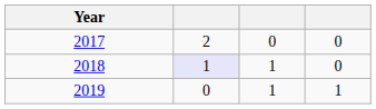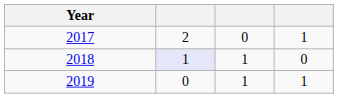2017 | column 4: 0 -> 1
